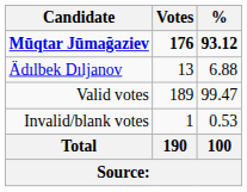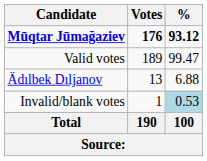rows swapped: Ädılbek Dıljanov <-> Valid votes
Invalid/blank votes | %: no background -> lightblue background
